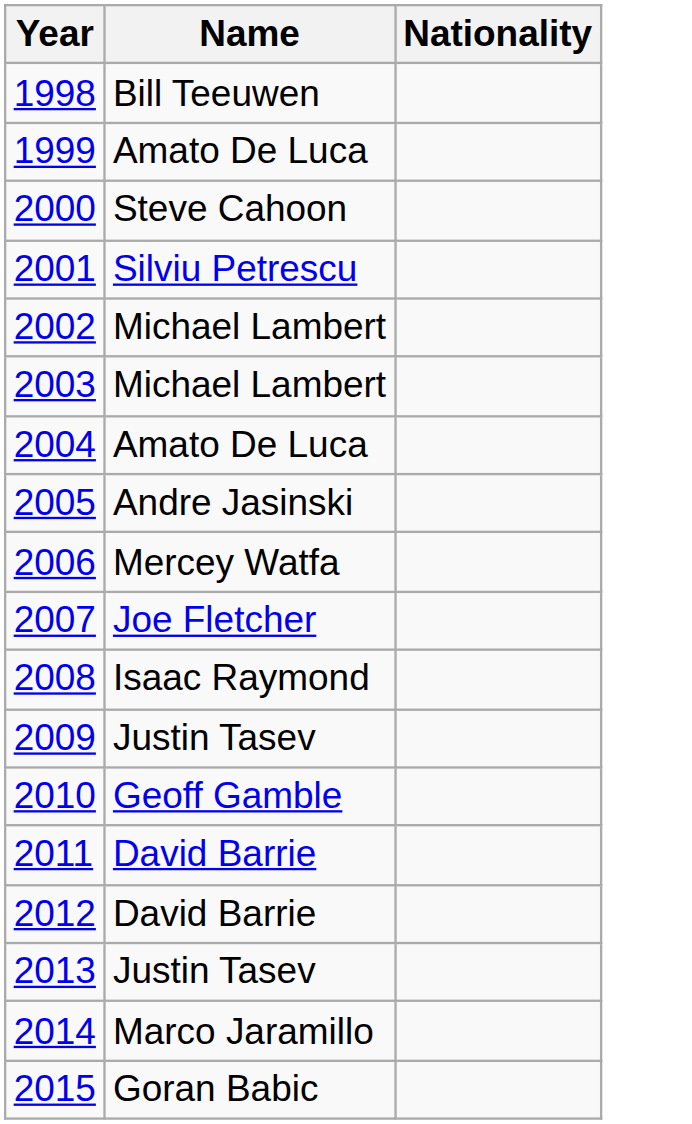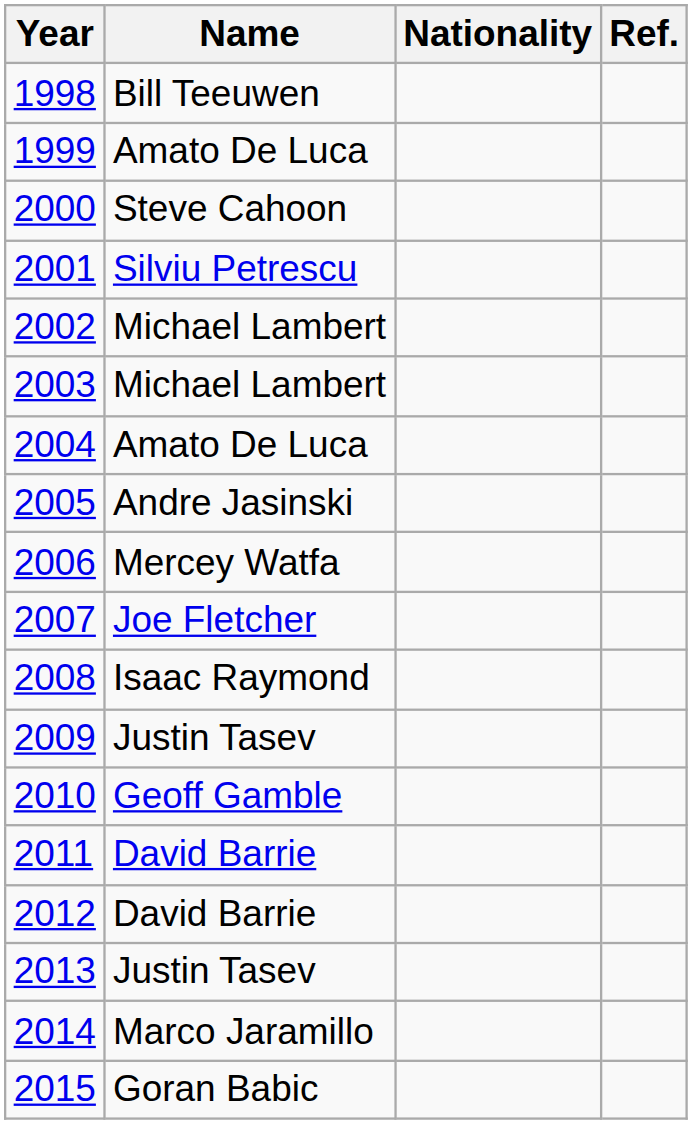+ column: Ref.
